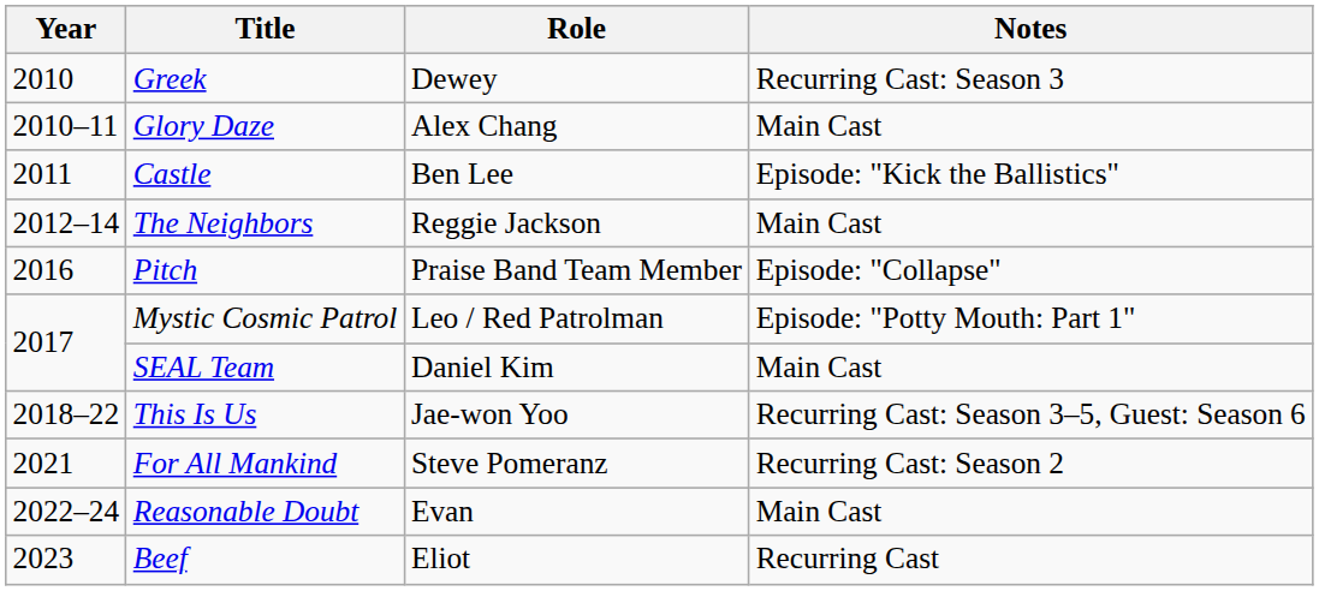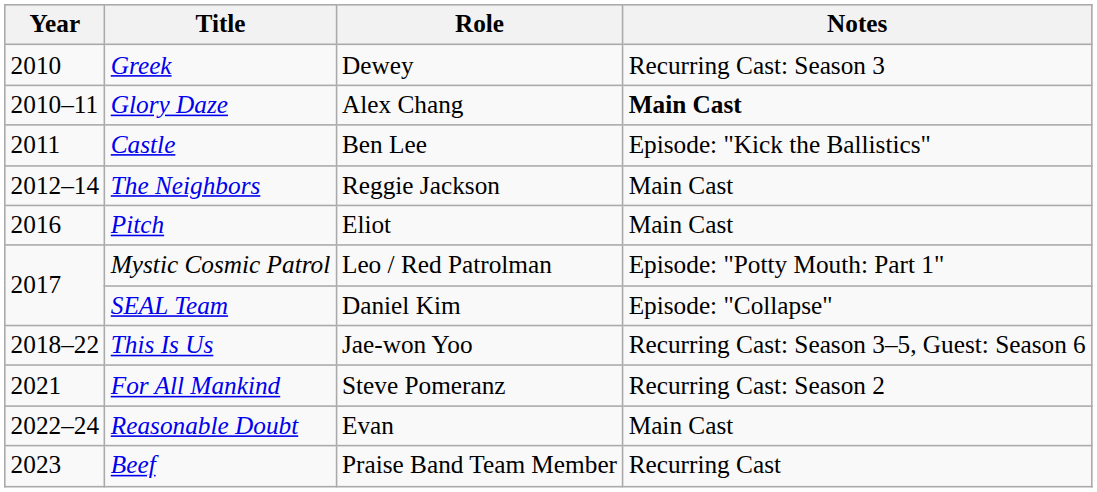Glory Daze | Notes: normal -> bold
Pitch | Role: Praise Band Team Member -> Eliot
Pitch | Notes: Episode: "Collapse" -> Main Cast
SEAL Team | Notes: Main Cast -> Episode: "Collapse"
Beef | Role: Eliot -> Praise Band Team Member
